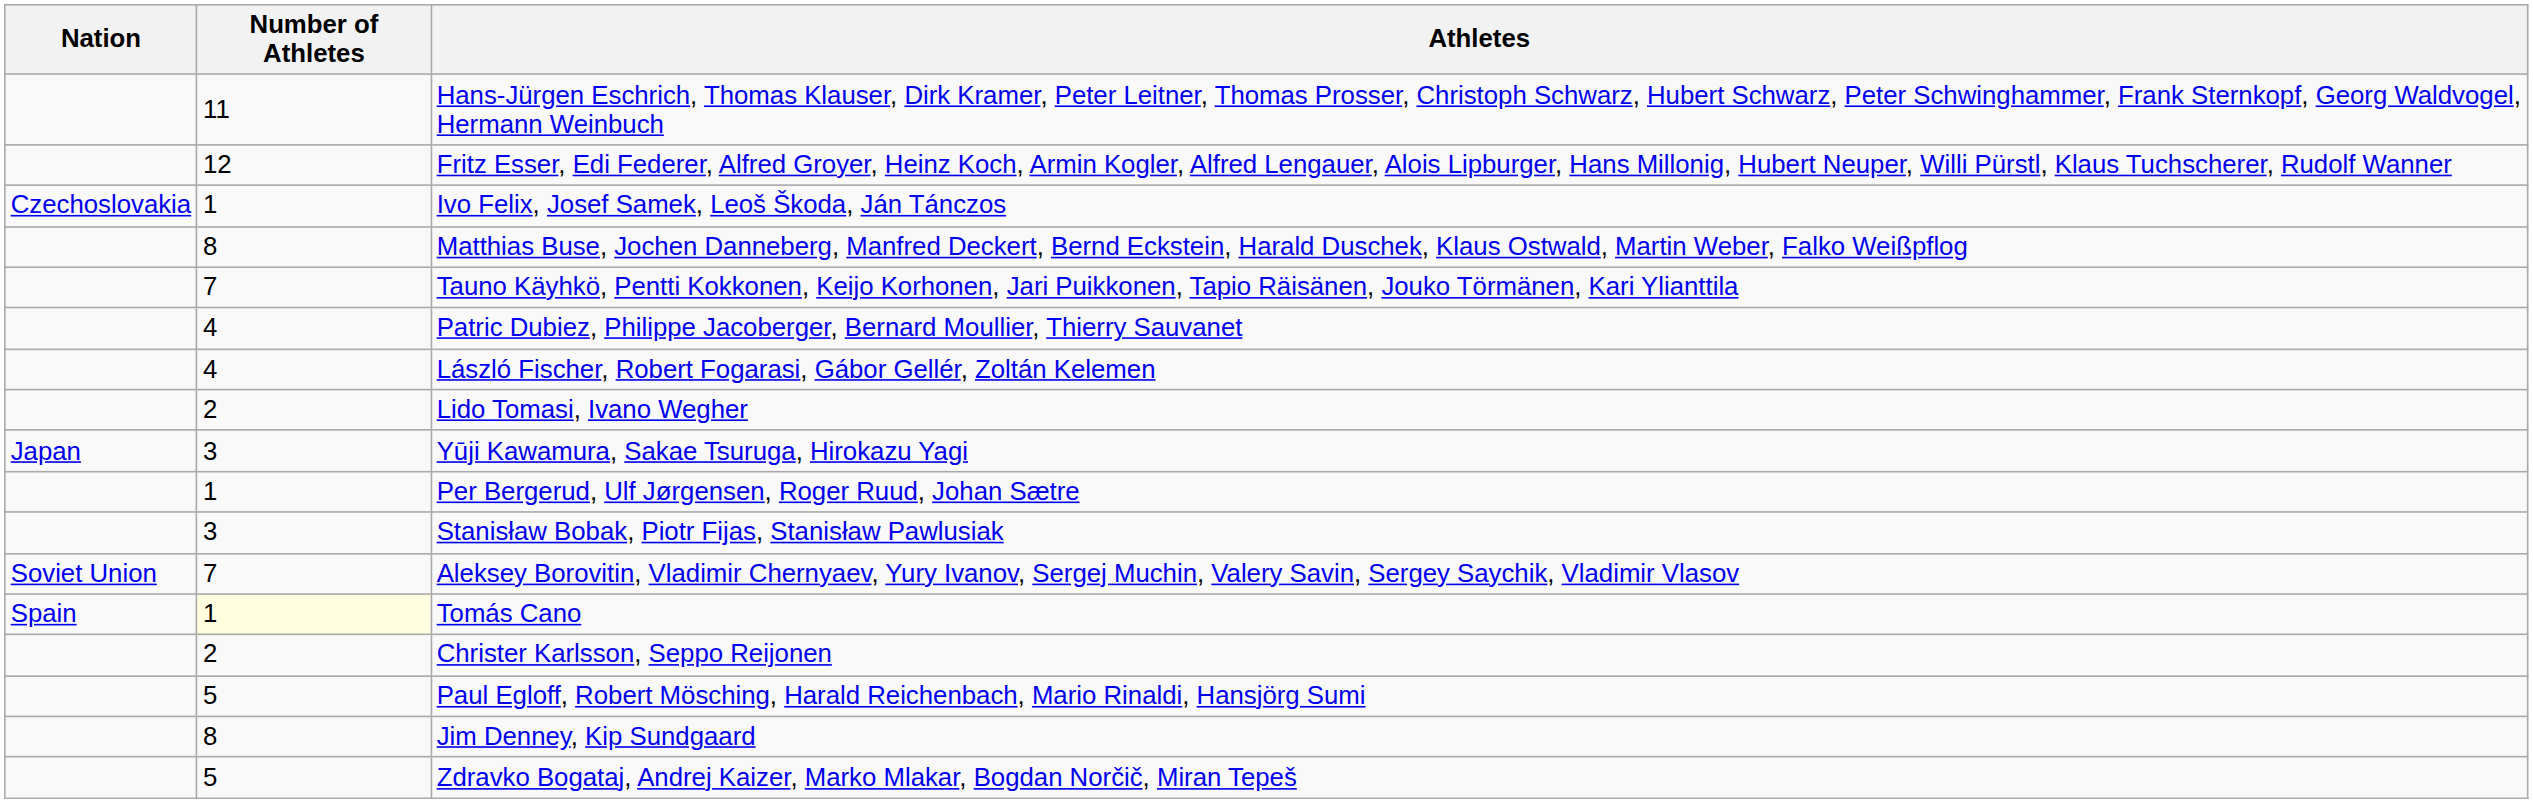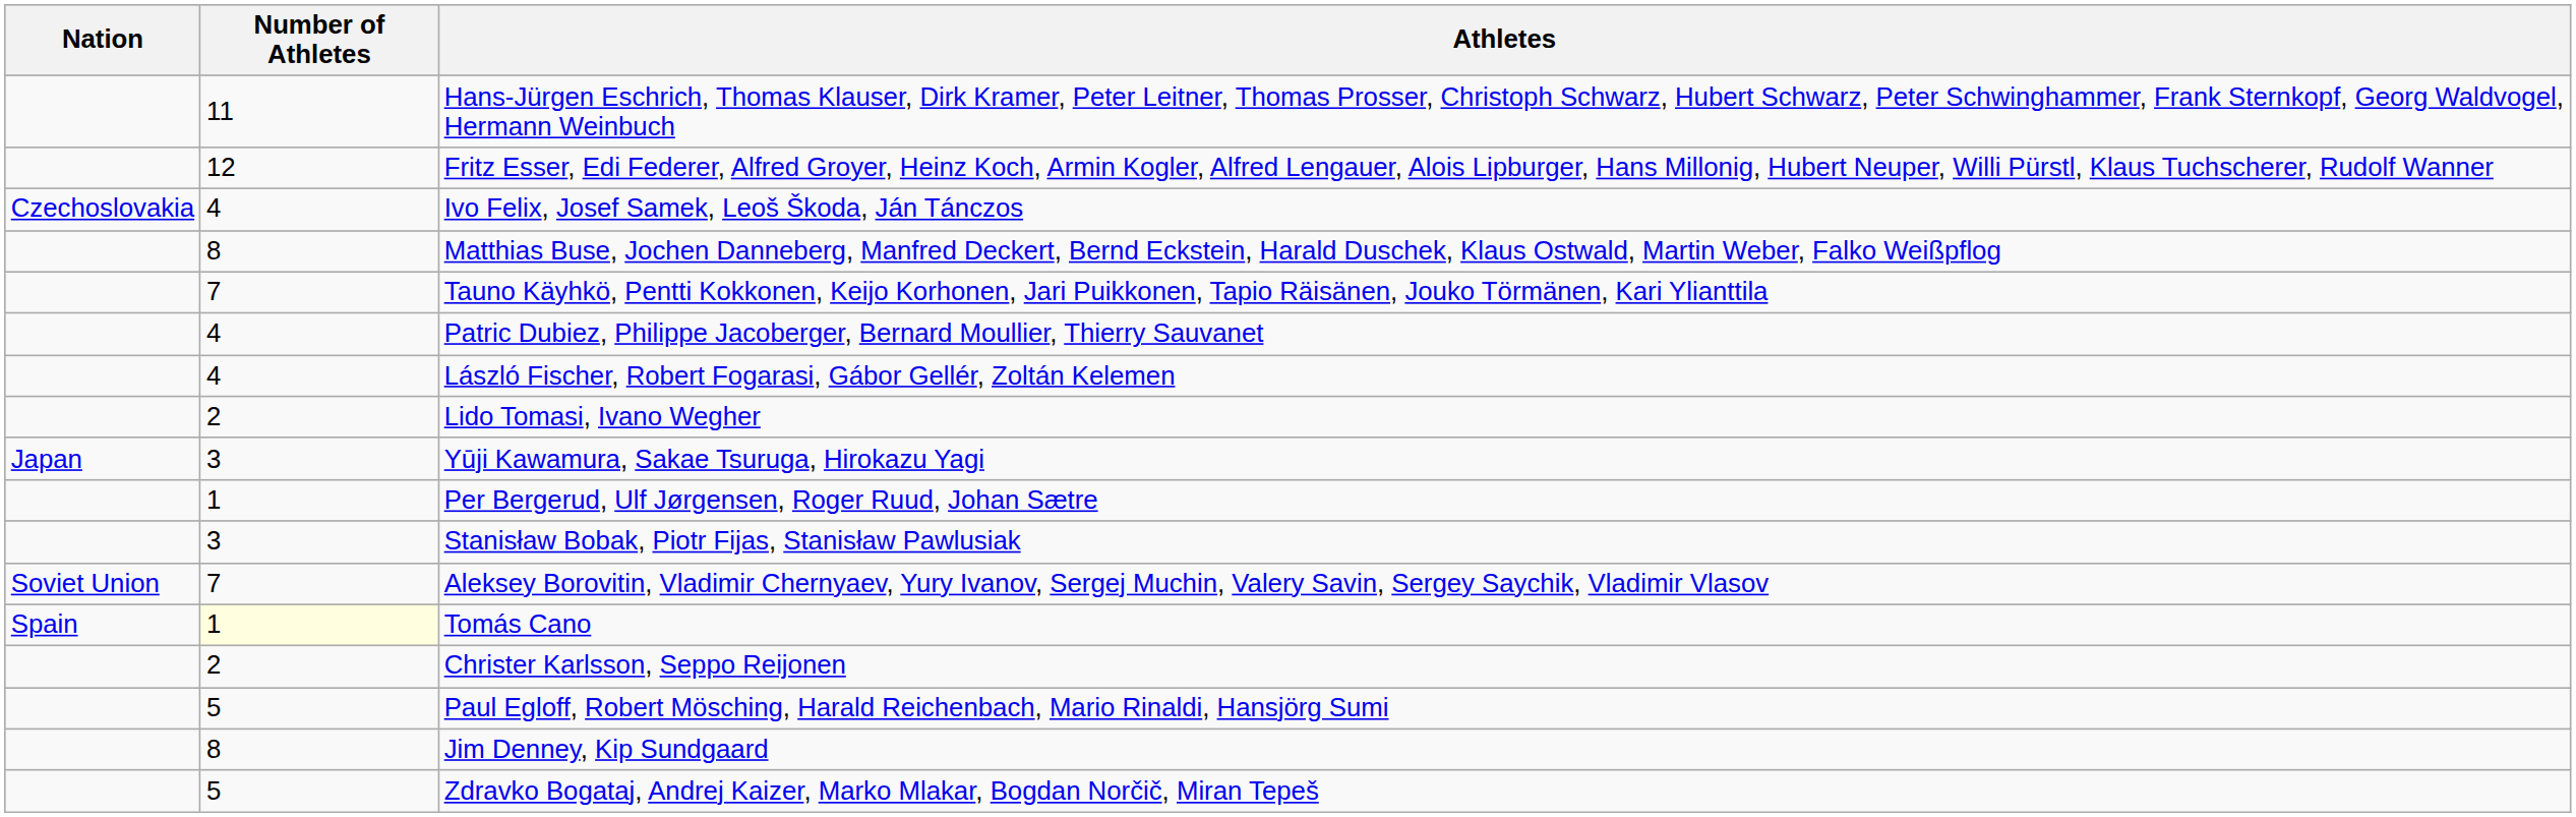Ivo Felix, Josef Samek, Leoš Škoda, Ján Tánczos | Number of Athletes: 1 -> 4
